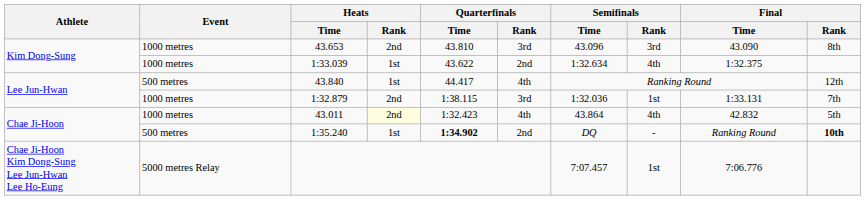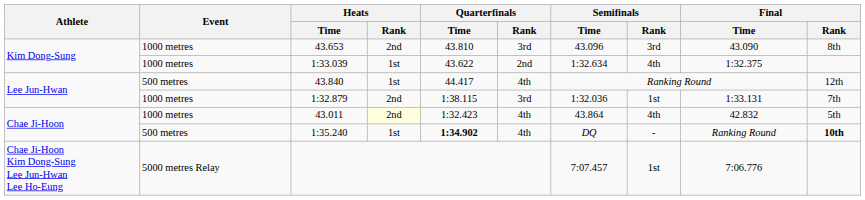1:35.240 | Quarterfinals / Rank: 2nd -> 4th
